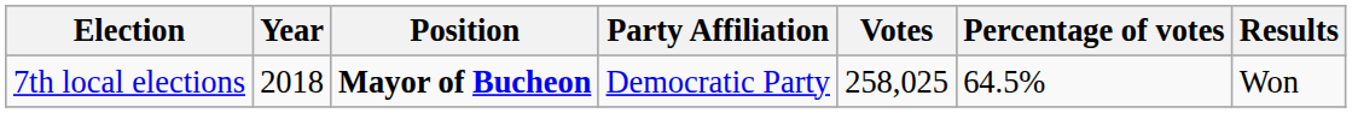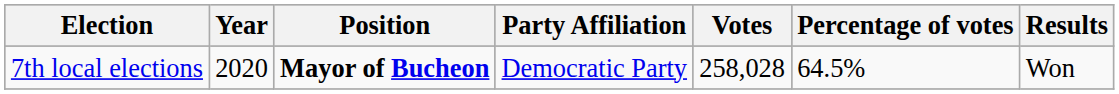7th local elections | Year: 2018 -> 2020
7th local elections | Votes: 258,025 -> 258,028
